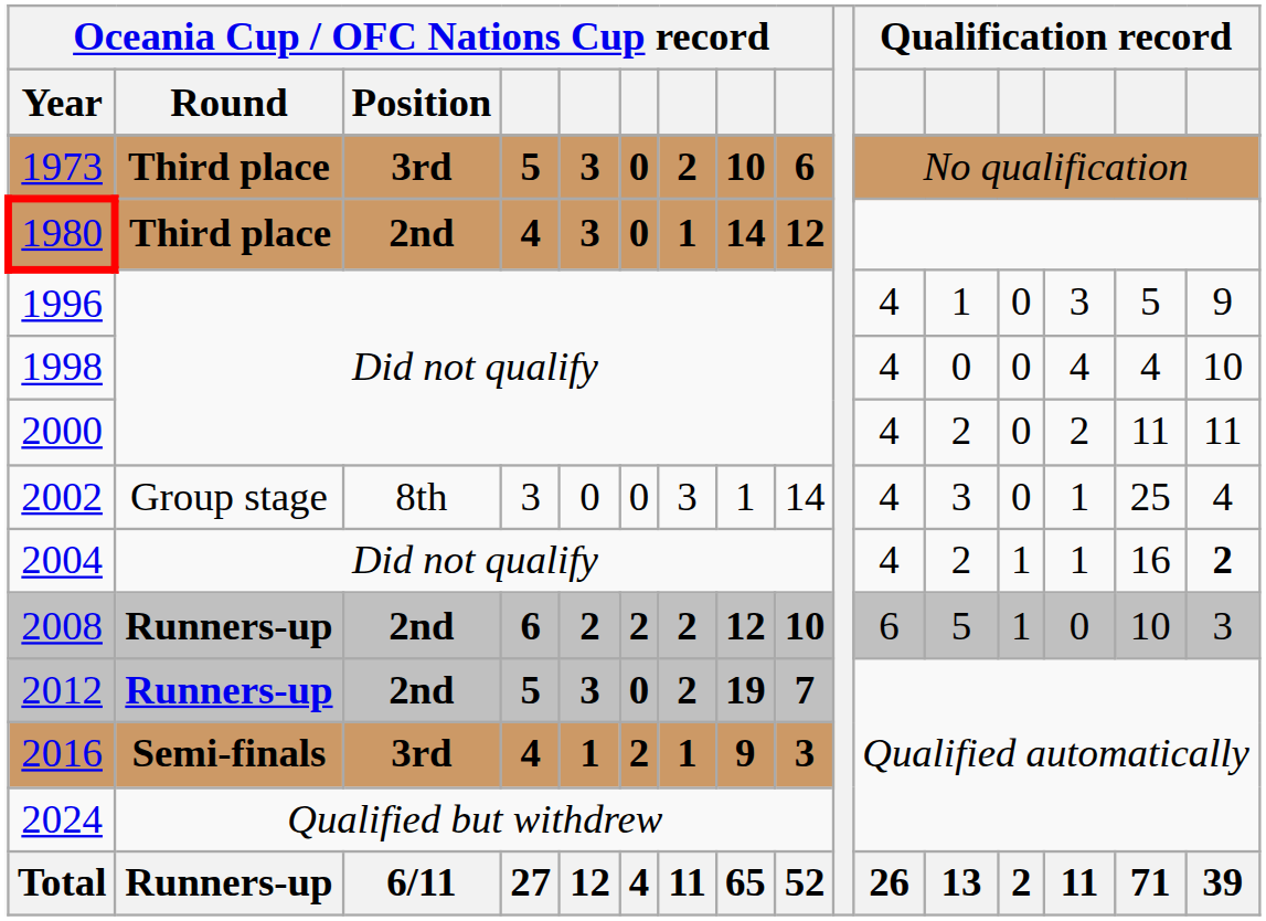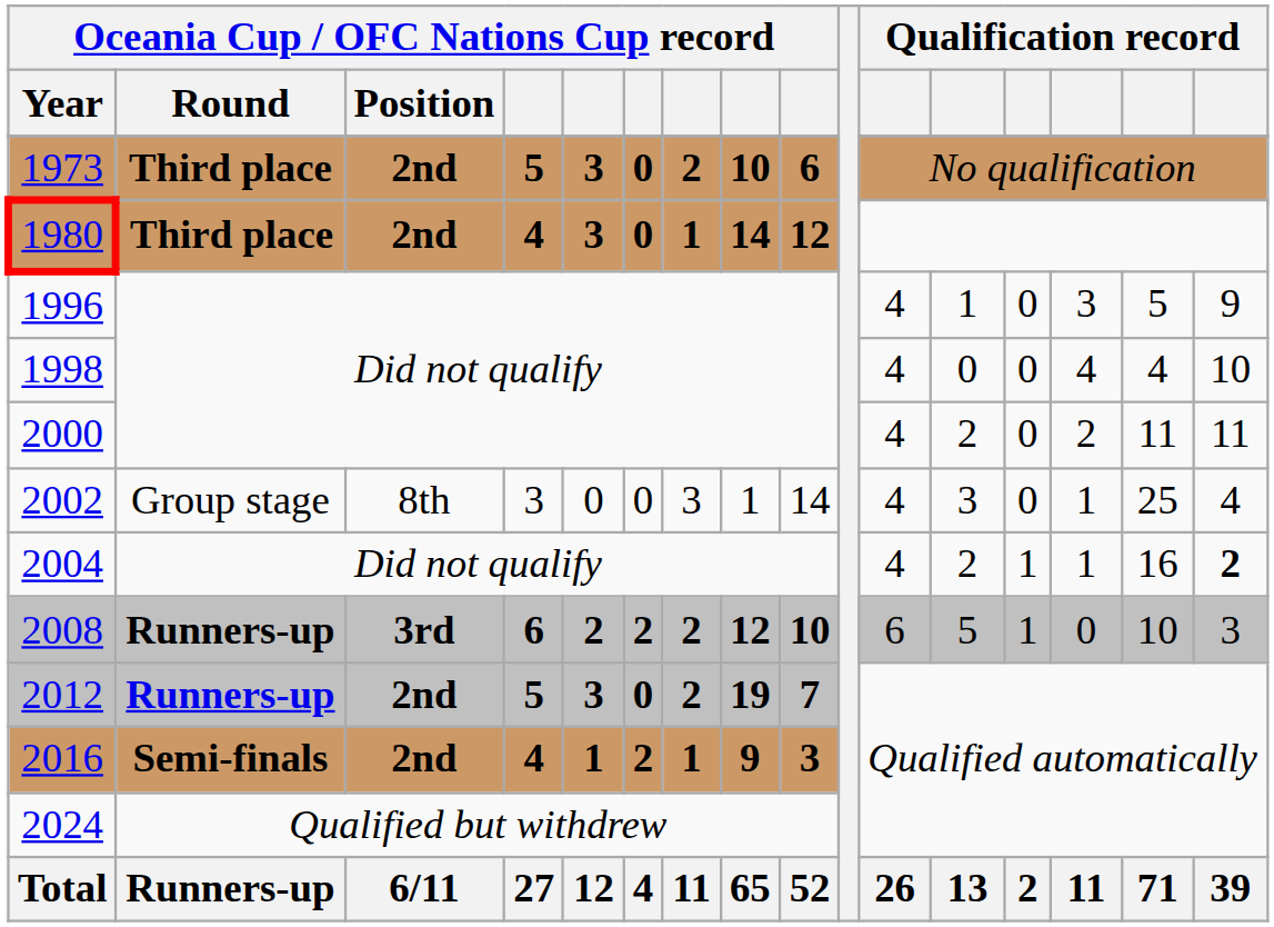1973 | Oceania Cup / OFC Nations Cup record / Position: 3rd -> 2nd
2008 | Oceania Cup / OFC Nations Cup record / Position: 2nd -> 3rd
2016 | Oceania Cup / OFC Nations Cup record / Position: 3rd -> 2nd
